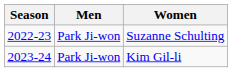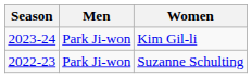rows swapped: Suzanne Schulting <-> Kim Gil-li
